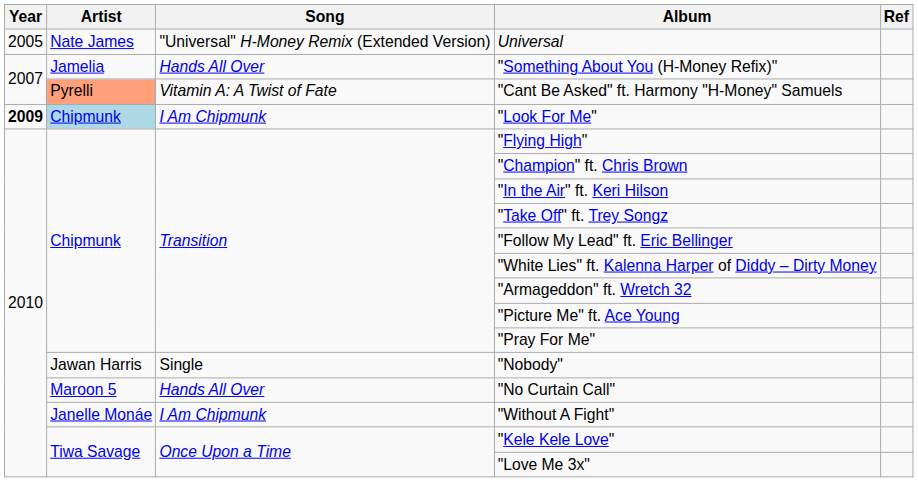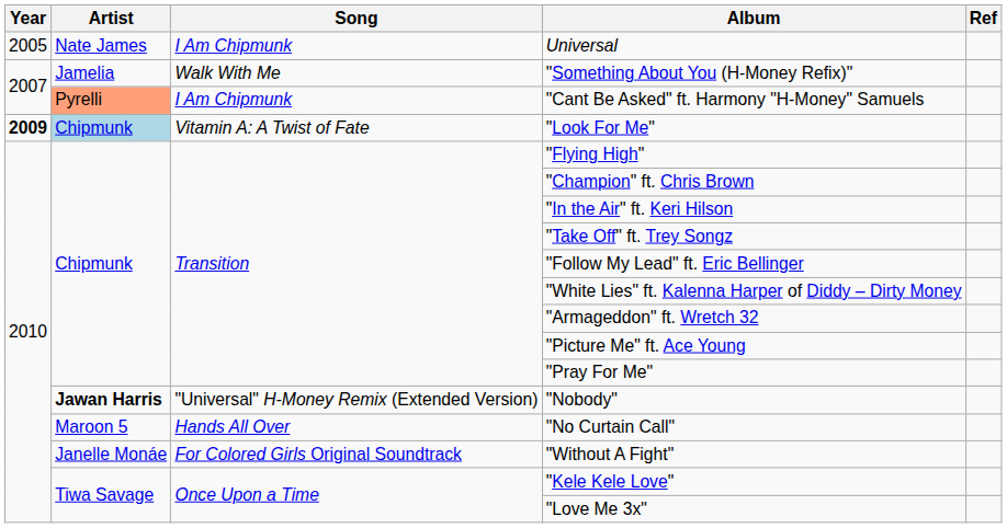Universal | Song: "Universal" H-Money Remix (Extended Version) -> I Am Chipmunk
"Something About You (H-Money Refix)" | Song: Hands All Over -> Walk With Me
"Cant Be Asked" ft. Harmony "H-Money" Samuels | Song: Vitamin A: A Twist of Fate -> I Am Chipmunk
"Look For Me" | Song: I Am Chipmunk -> Vitamin A: A Twist of Fate
"Nobody" | Artist: normal -> bold
"Nobody" | Song: Single -> "Universal" H-Money Remix (Extended Version)
"Without A Fight" | Song: I Am Chipmunk -> For Colored Girls Original Soundtrack
